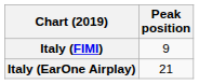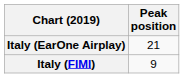rows swapped: Italy (FIMI) <-> Italy (EarOne Airplay)
